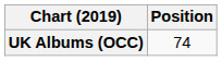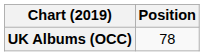UK Albums (OCC) | Position: 74 -> 78
